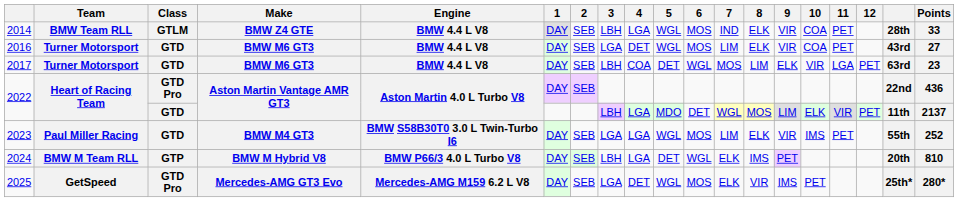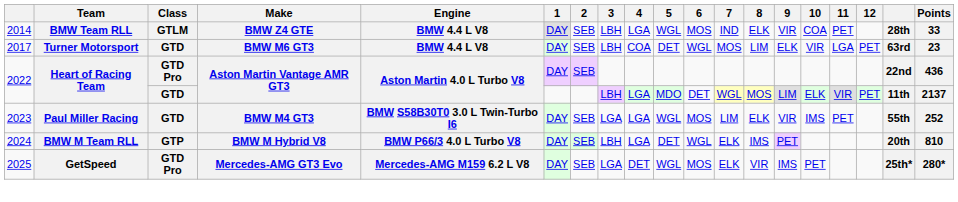- row: 2016 | Turner Motorsport | GTD | BMW M6 GT3 | BMW 4.4 L V8 | DAY | SEB | LGA | DET | WGL | MOS | LIM | ELK | VIR | COA | PET | 43rd | 27
